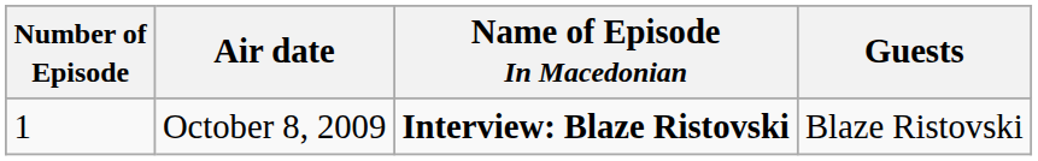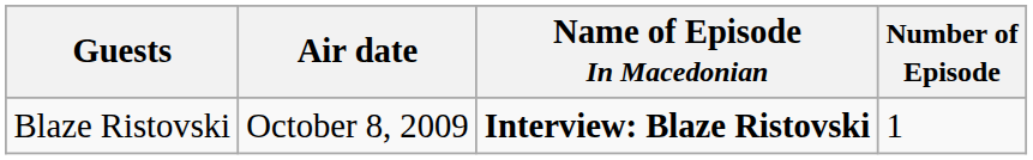columns swapped: Number of Episode <-> Guests
